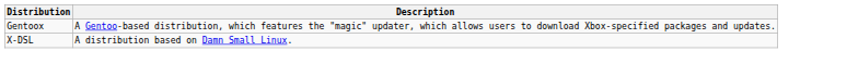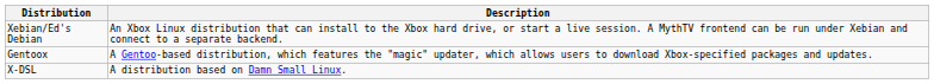+ row: Xebian/Ed's Debian | An Xbox Linux distribution that can install to the Xbox hard drive, or start a live session. A MythTV frontend can be run under Xebian and connect to a separate backend.
